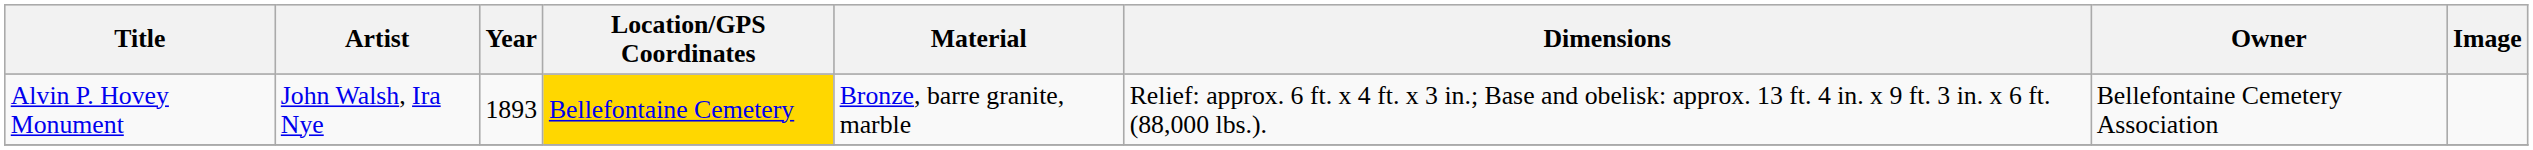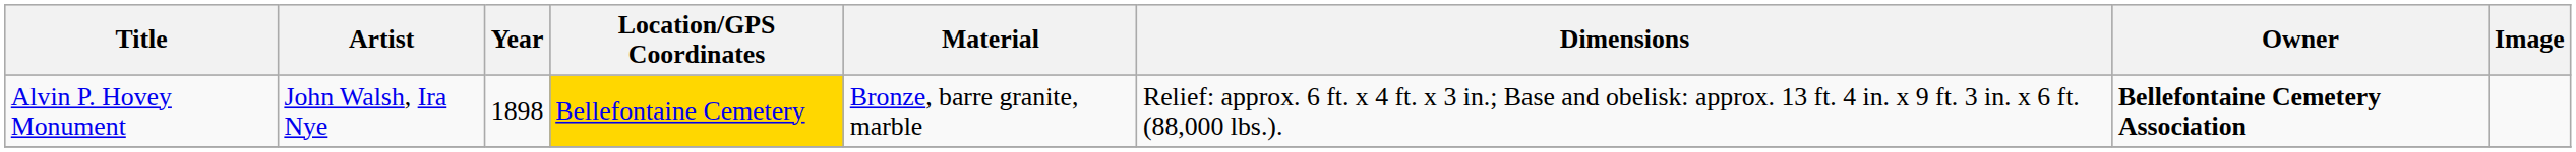Alvin P. Hovey Monument | Year: 1893 -> 1898
Alvin P. Hovey Monument | Owner: normal -> bold
